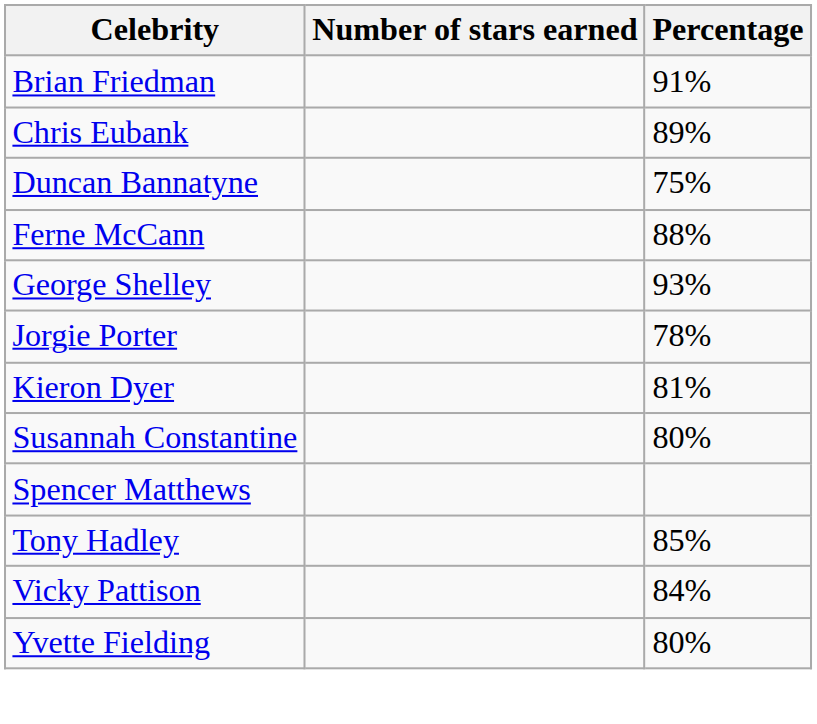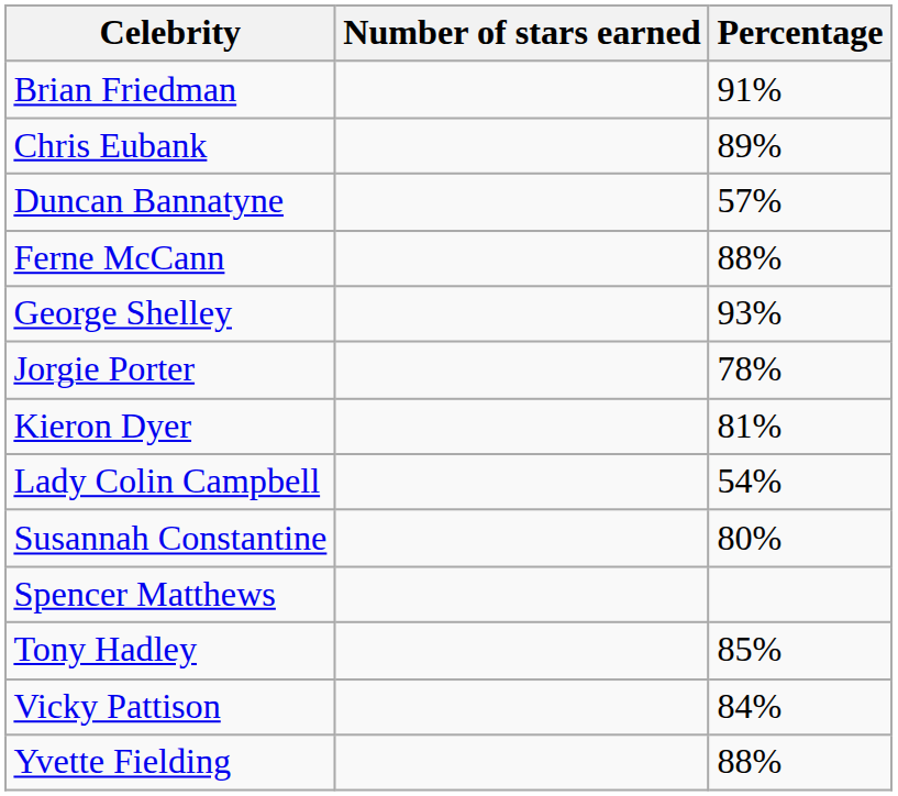Duncan Bannatyne | Percentage: 75% -> 57%
+ row: Lady Colin Campbell | 54%
Yvette Fielding | Percentage: 80% -> 88%
